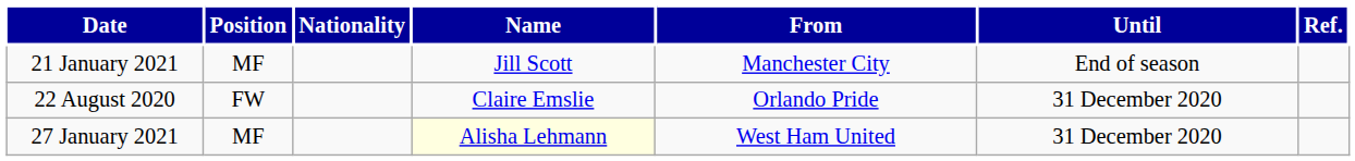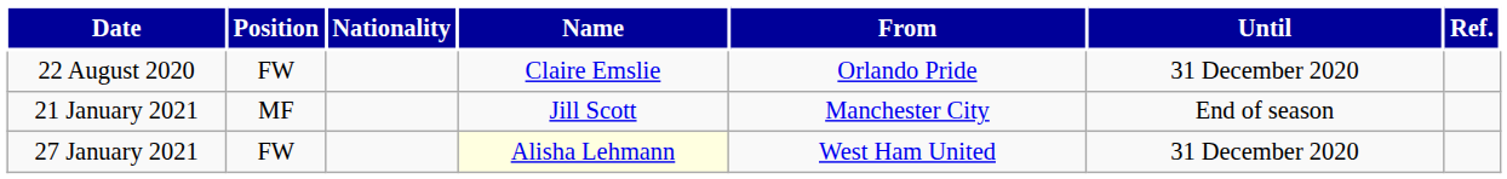rows swapped: 22 August 2020 <-> 21 January 2021
27 January 2021 | Position: MF -> FW
